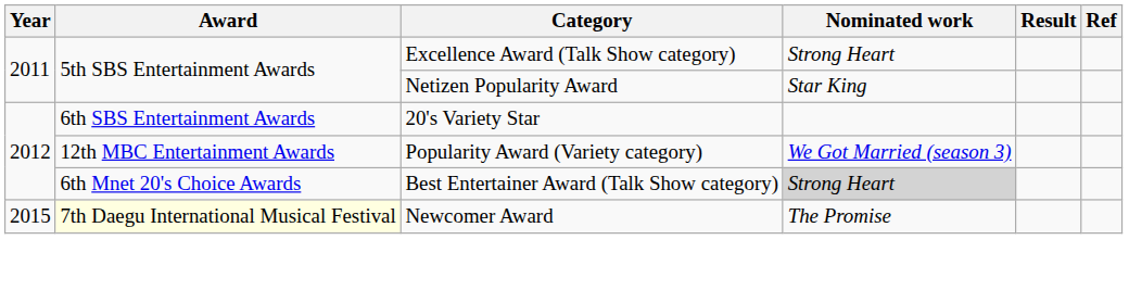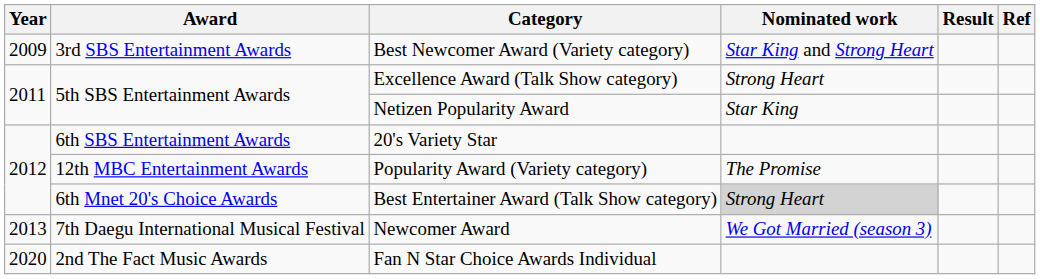+ row: 2009 | 3rd SBS Entertainment Awards | Best Newcomer Award (Variety category) | Star King and Strong Heart
Popularity Award (Variety category) | Nominated work: We Got Married (season 3) -> The Promise
Newcomer Award | Year: 2015 -> 2013
Newcomer Award | Award: lightyellow background -> no background
Newcomer Award | Nominated work: The Promise -> We Got Married (season 3)
+ row: 2020 | 2nd The Fact Music Awards | Fan N Star Choice Awards Individual
